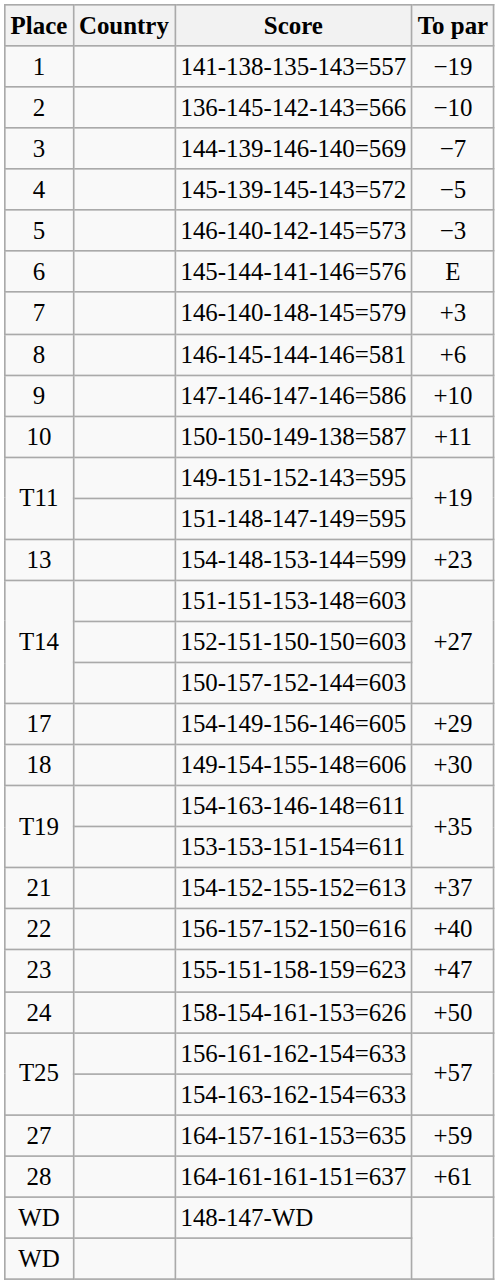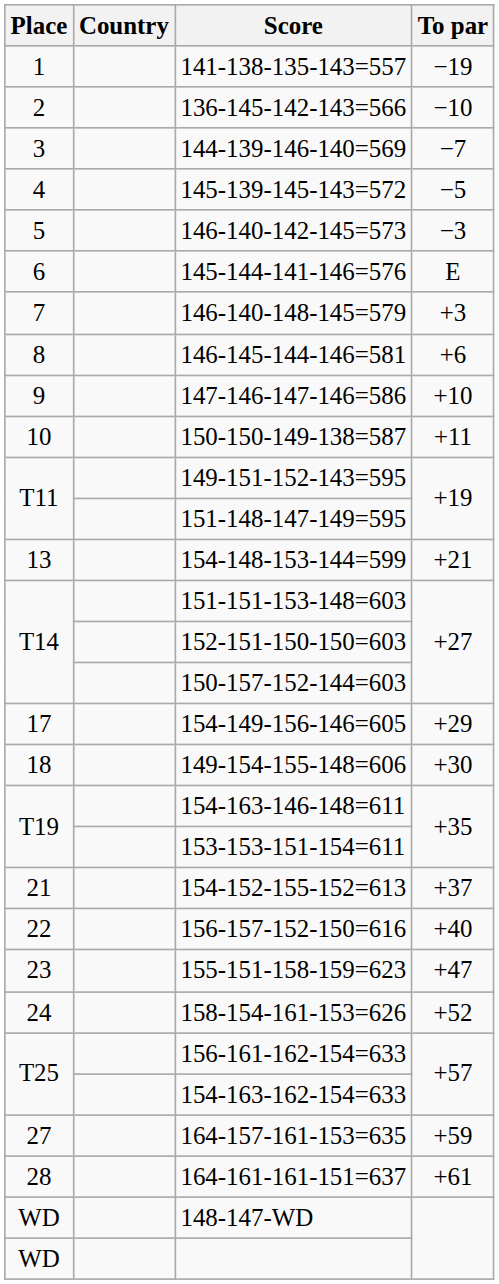154-148-153-144=599 | To par: +23 -> +21
158-154-161-153=626 | To par: +50 -> +52
